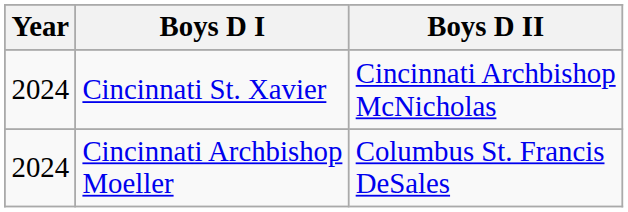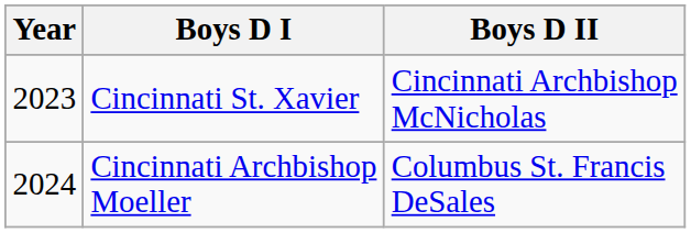Cincinnati St. Xavier | Year: 2024 -> 2023
